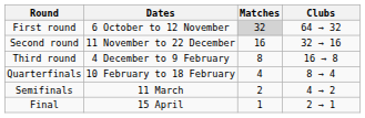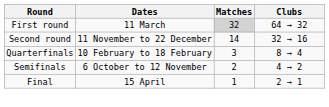First round | Dates: 6 October to 12 November -> 11 March
Second round | Matches: 16 -> 14
- row: Third round | 4 December to 9 February | 8 | 16 → 8
Quarterfinals | Matches: 4 -> 3
Semifinals | Dates: 11 March -> 6 October to 12 November
